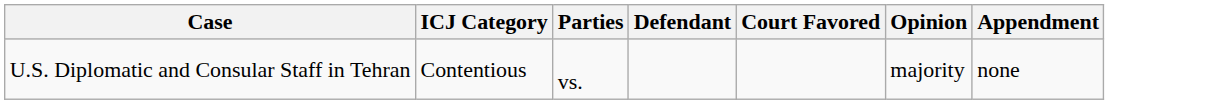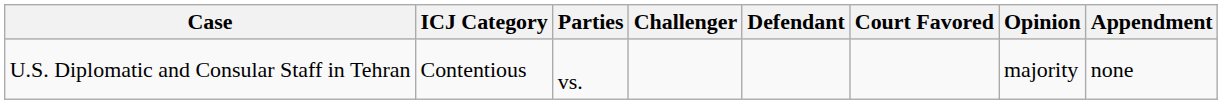+ column: Challenger
